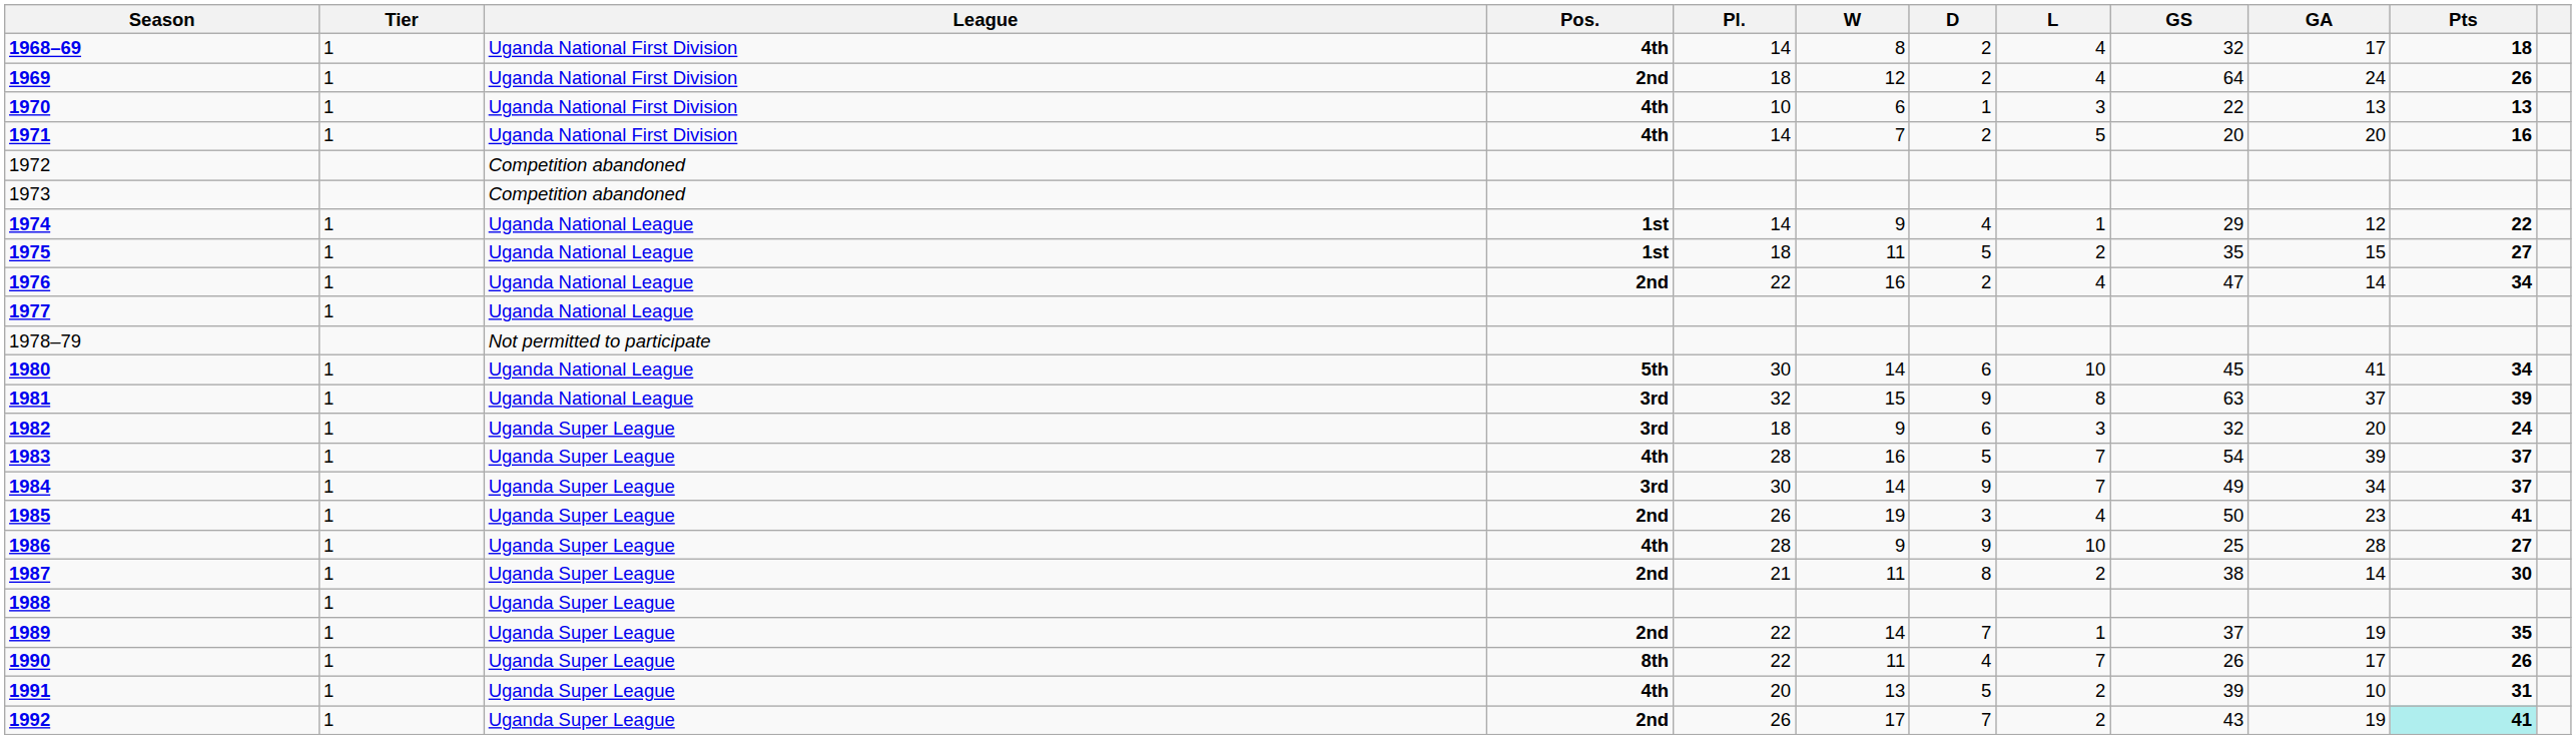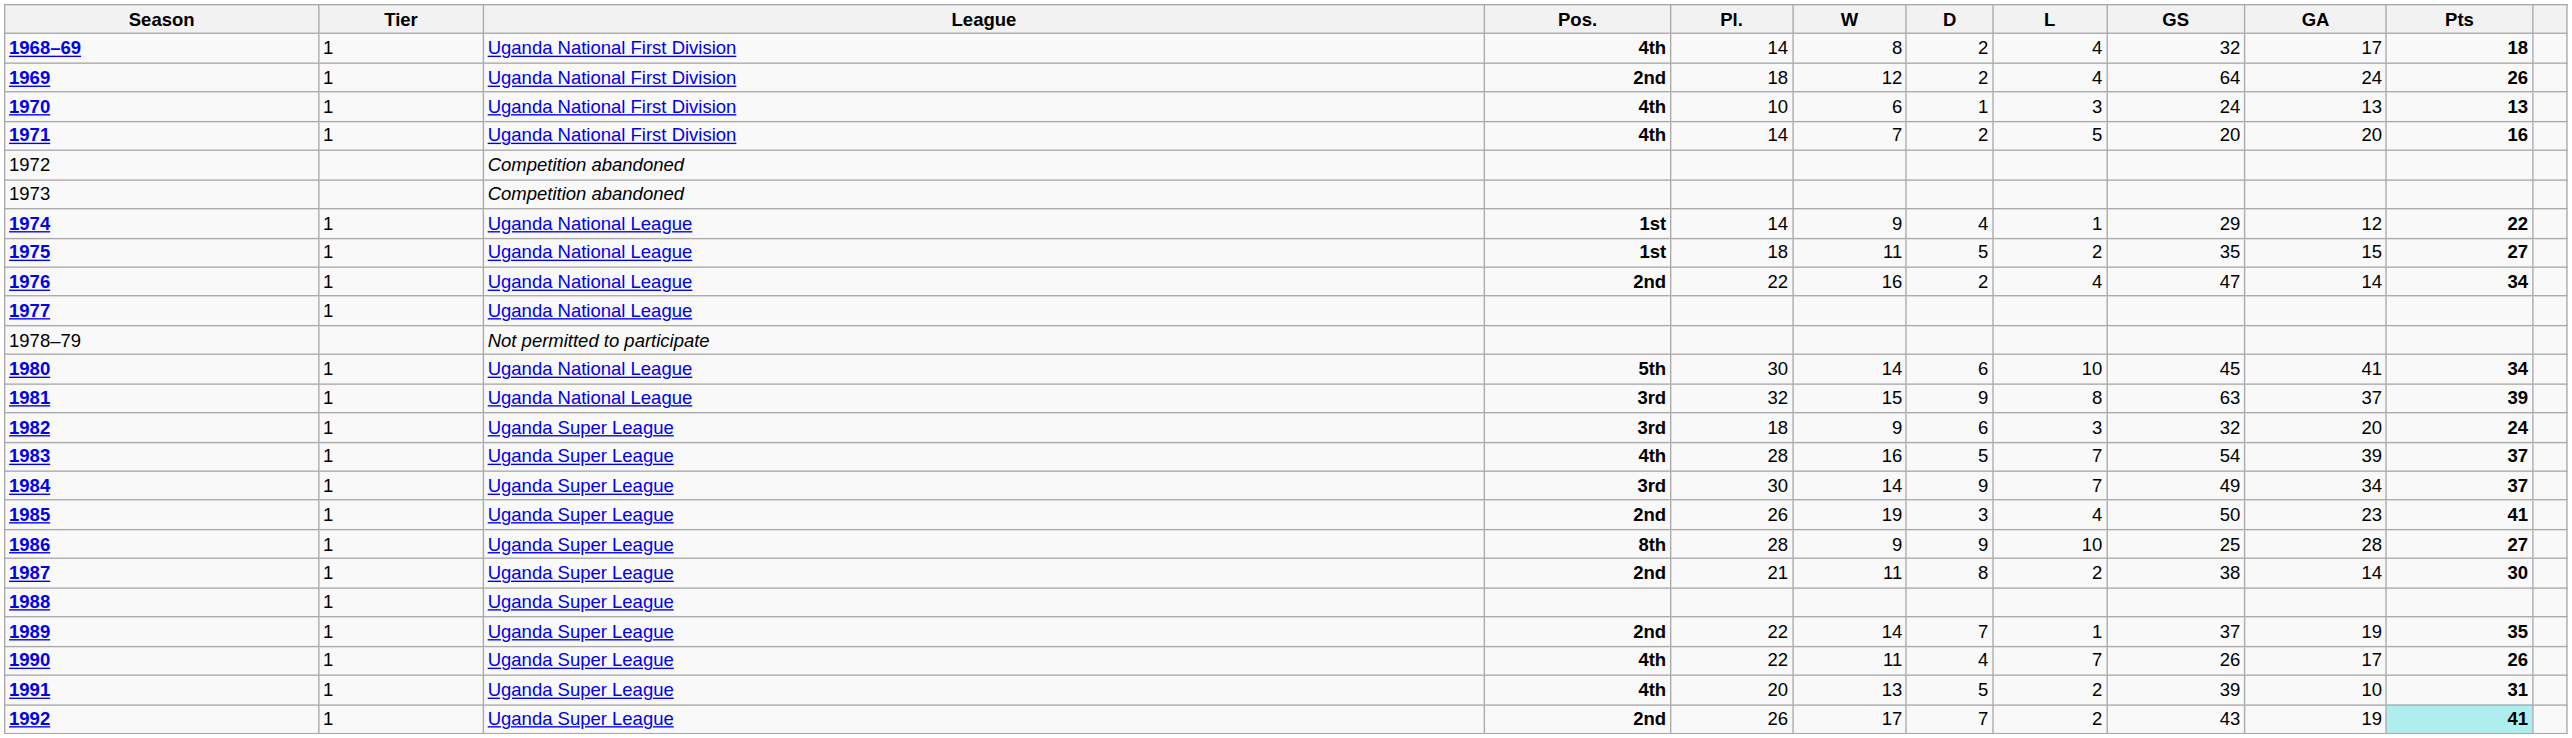1970 | GS: 22 -> 24
1986 | Pos.: 4th -> 8th
1990 | Pos.: 8th -> 4th
